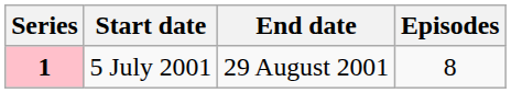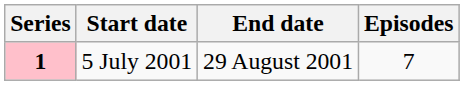5 July 2001 | Episodes: 8 -> 7
